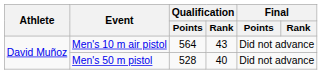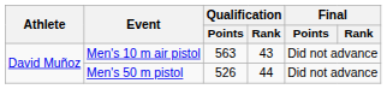Men's 10 m air pistol | Qualification / Points: 564 -> 563
Men's 50 m pistol | Qualification / Points: 528 -> 526
Men's 50 m pistol | Qualification / Rank: 40 -> 44
